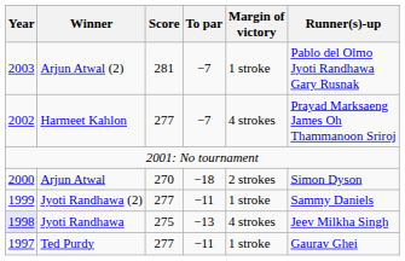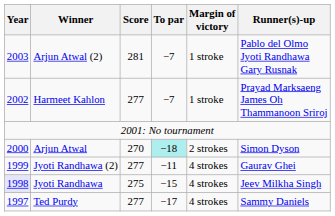Harmeet Kahlon | Margin of victory: 4 strokes -> 1 stroke
Arjun Atwal | To par: no background -> paleturquoise background
Jyoti Randhawa (2) | Margin of victory: 1 stroke -> 4 strokes
Jyoti Randhawa (2) | Runner(s)-up: Sammy Daniels -> Gaurav Ghei
Jyoti Randhawa | To par: −13 -> −15
Ted Purdy | To par: −11 -> −17
Ted Purdy | Margin of victory: 1 stroke -> 4 strokes
Ted Purdy | Runner(s)-up: Gaurav Ghei -> Sammy Daniels
